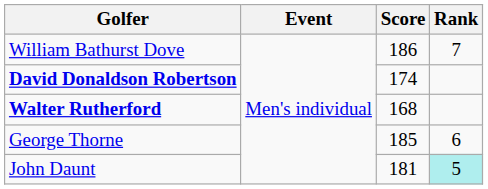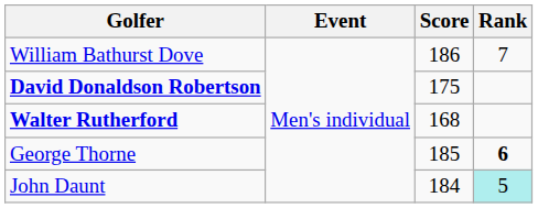David Donaldson Robertson | Score: 174 -> 175
George Thorne | Rank: normal -> bold
John Daunt | Score: 181 -> 184
